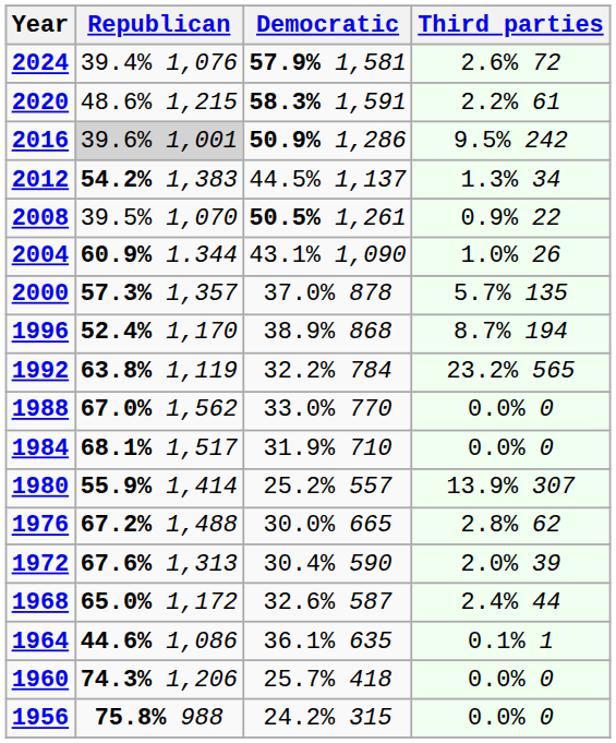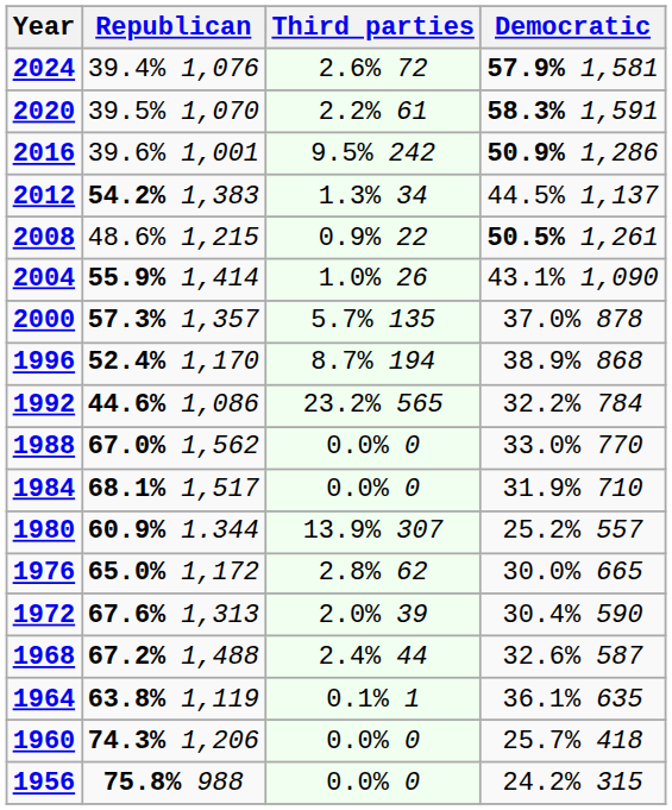columns swapped: Democratic <-> Third parties
2020 | Republican: 48.6% 1,215 -> 39.5% 1,070
2016 | Republican: lightgrey background -> no background
2008 | Republican: 39.5% 1,070 -> 48.6% 1,215
2004 | Republican: 60.9% 1.344 -> 55.9% 1,414
1992 | Republican: 63.8% 1,119 -> 44.6% 1,086
1980 | Republican: 55.9% 1,414 -> 60.9% 1.344
1976 | Republican: 67.2% 1,488 -> 65.0% 1,172
1968 | Republican: 65.0% 1,172 -> 67.2% 1,488
1964 | Republican: 44.6% 1,086 -> 63.8% 1,119
